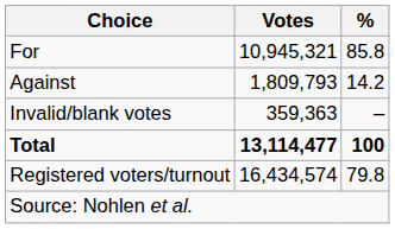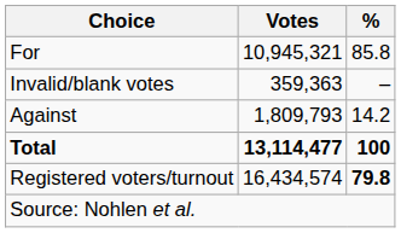rows swapped: Against <-> Invalid/blank votes
Registered voters/turnout | %: normal -> bold
